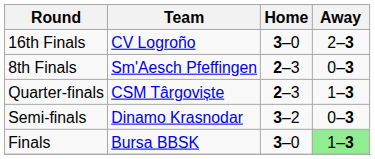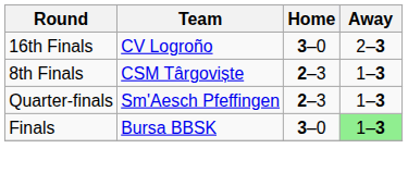8th Finals | Team: Sm'Aesch Pfeffingen -> CSM Târgoviște
8th Finals | Away: 0–3 -> 1–3
Quarter-finals | Team: CSM Târgoviște -> Sm'Aesch Pfeffingen
- row: Semi-finals | Dinamo Krasnodar | 3–2 | 0–3
